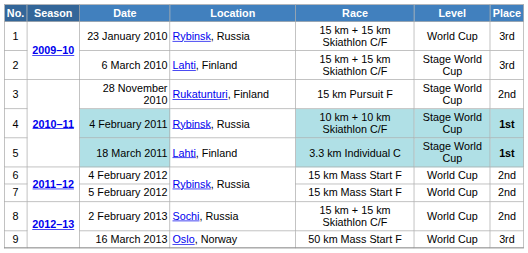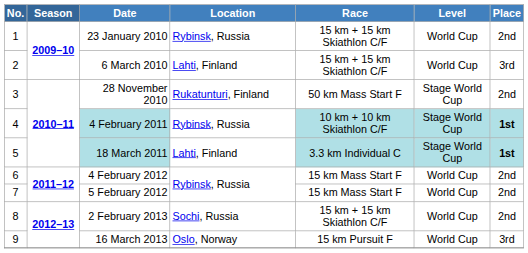23 January 2010 | Place: 3rd -> 2nd
6 March 2010 | Level: Stage World Cup -> World Cup
28 November 2010 | Race: 15 km Pursuit F -> 50 km Mass Start F
16 March 2013 | Race: 50 km Mass Start F -> 15 km Pursuit F
